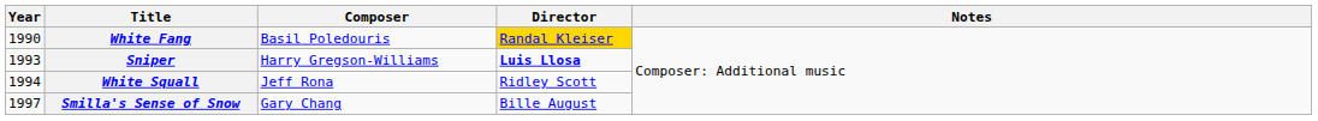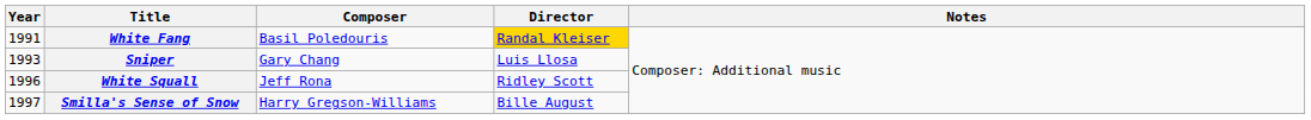White Fang | Year: 1990 -> 1991
Sniper | Composer: Harry Gregson-Williams -> Gary Chang
Sniper | Director: bold -> normal
White Squall | Year: 1994 -> 1996
Smilla's Sense of Snow | Composer: Gary Chang -> Harry Gregson-Williams
